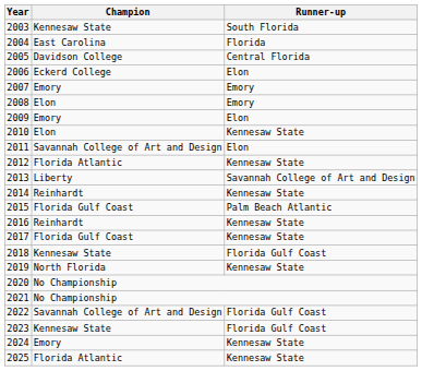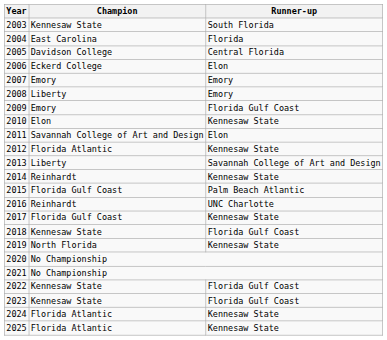2008 | Champion: Elon -> Liberty
2009 | Runner-up: Elon -> Florida Gulf Coast
2016 | Runner-up: Kennesaw State -> UNC Charlotte
2022 | Champion: Savannah College of Art and Design -> Kennesaw State
2024 | Champion: Emory -> Florida Atlantic
